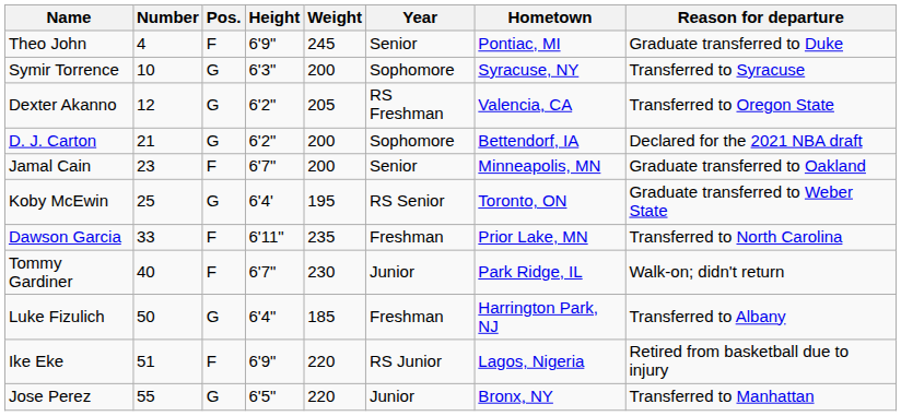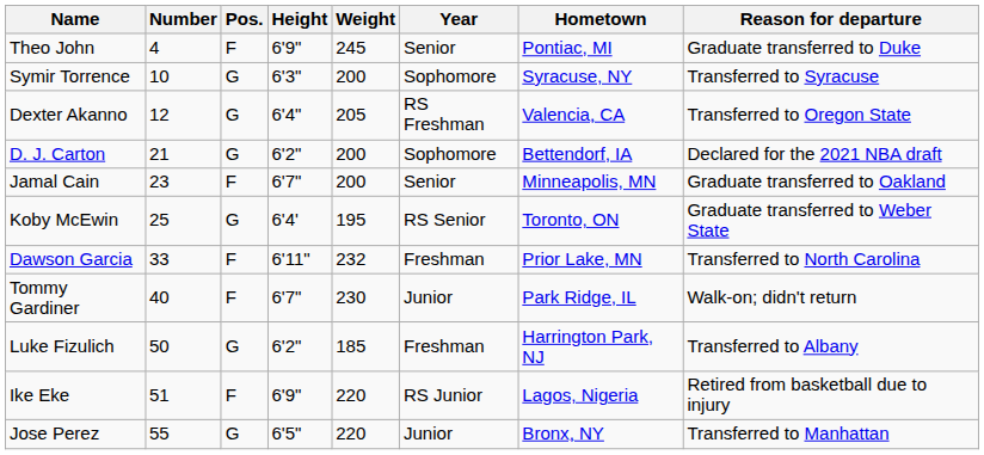Dexter Akanno | Height: 6'2" -> 6'4"
Dawson Garcia | Weight: 235 -> 232
Luke Fizulich | Height: 6'4" -> 6'2"
